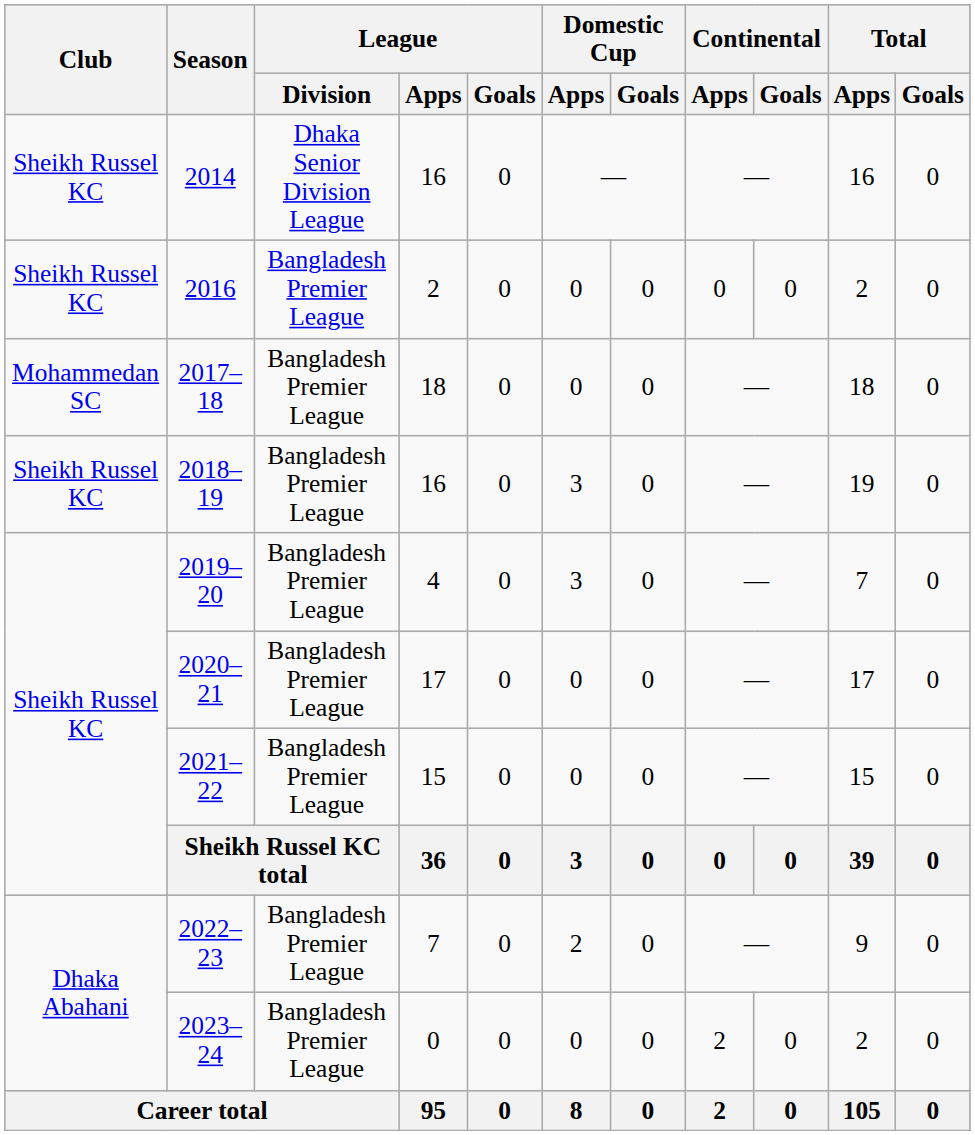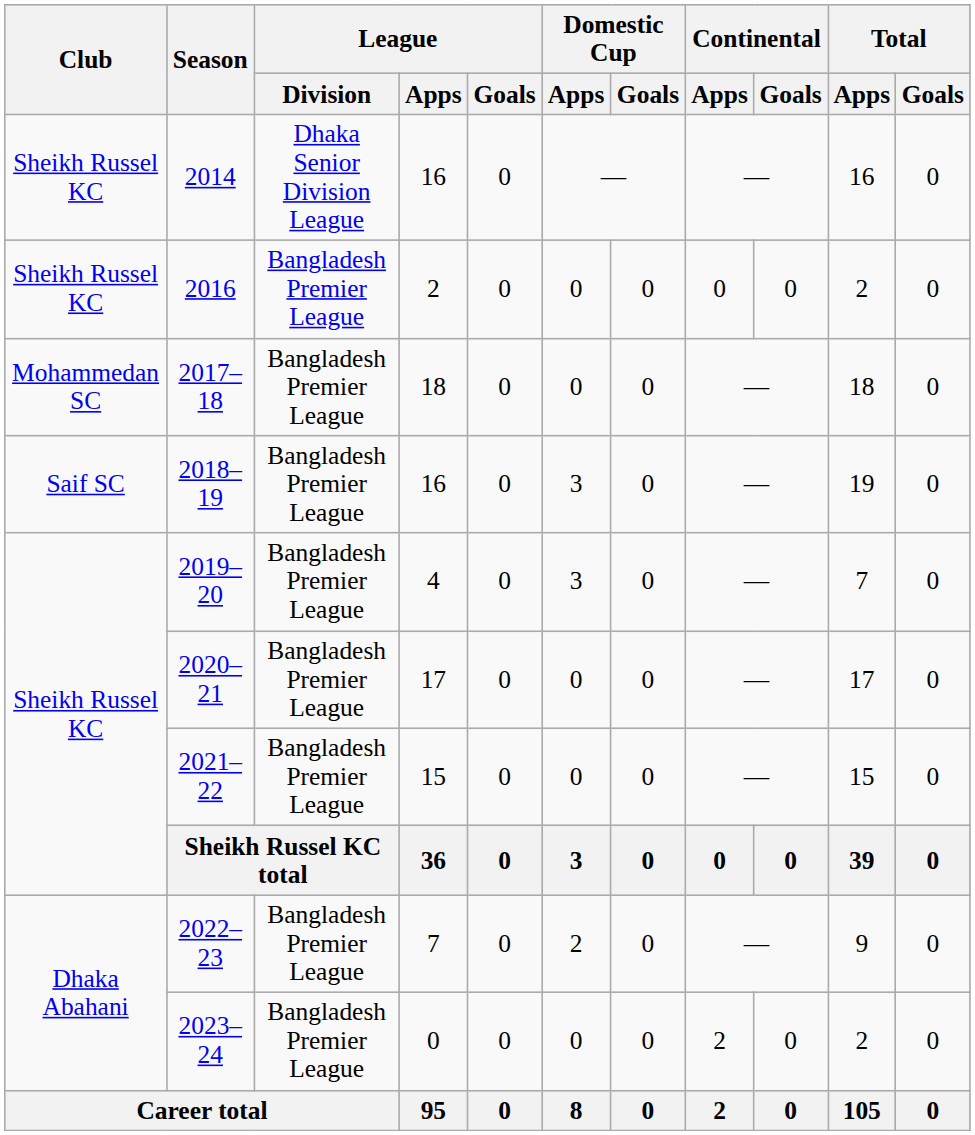2018–19 | Club: Sheikh Russel KC -> Saif SC
